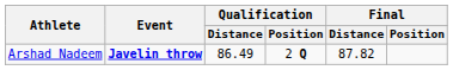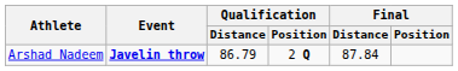Arshad Nadeem | Qualification / Distance: 86.49 -> 86.79
Arshad Nadeem | Final / Distance: 87.82 -> 87.84
